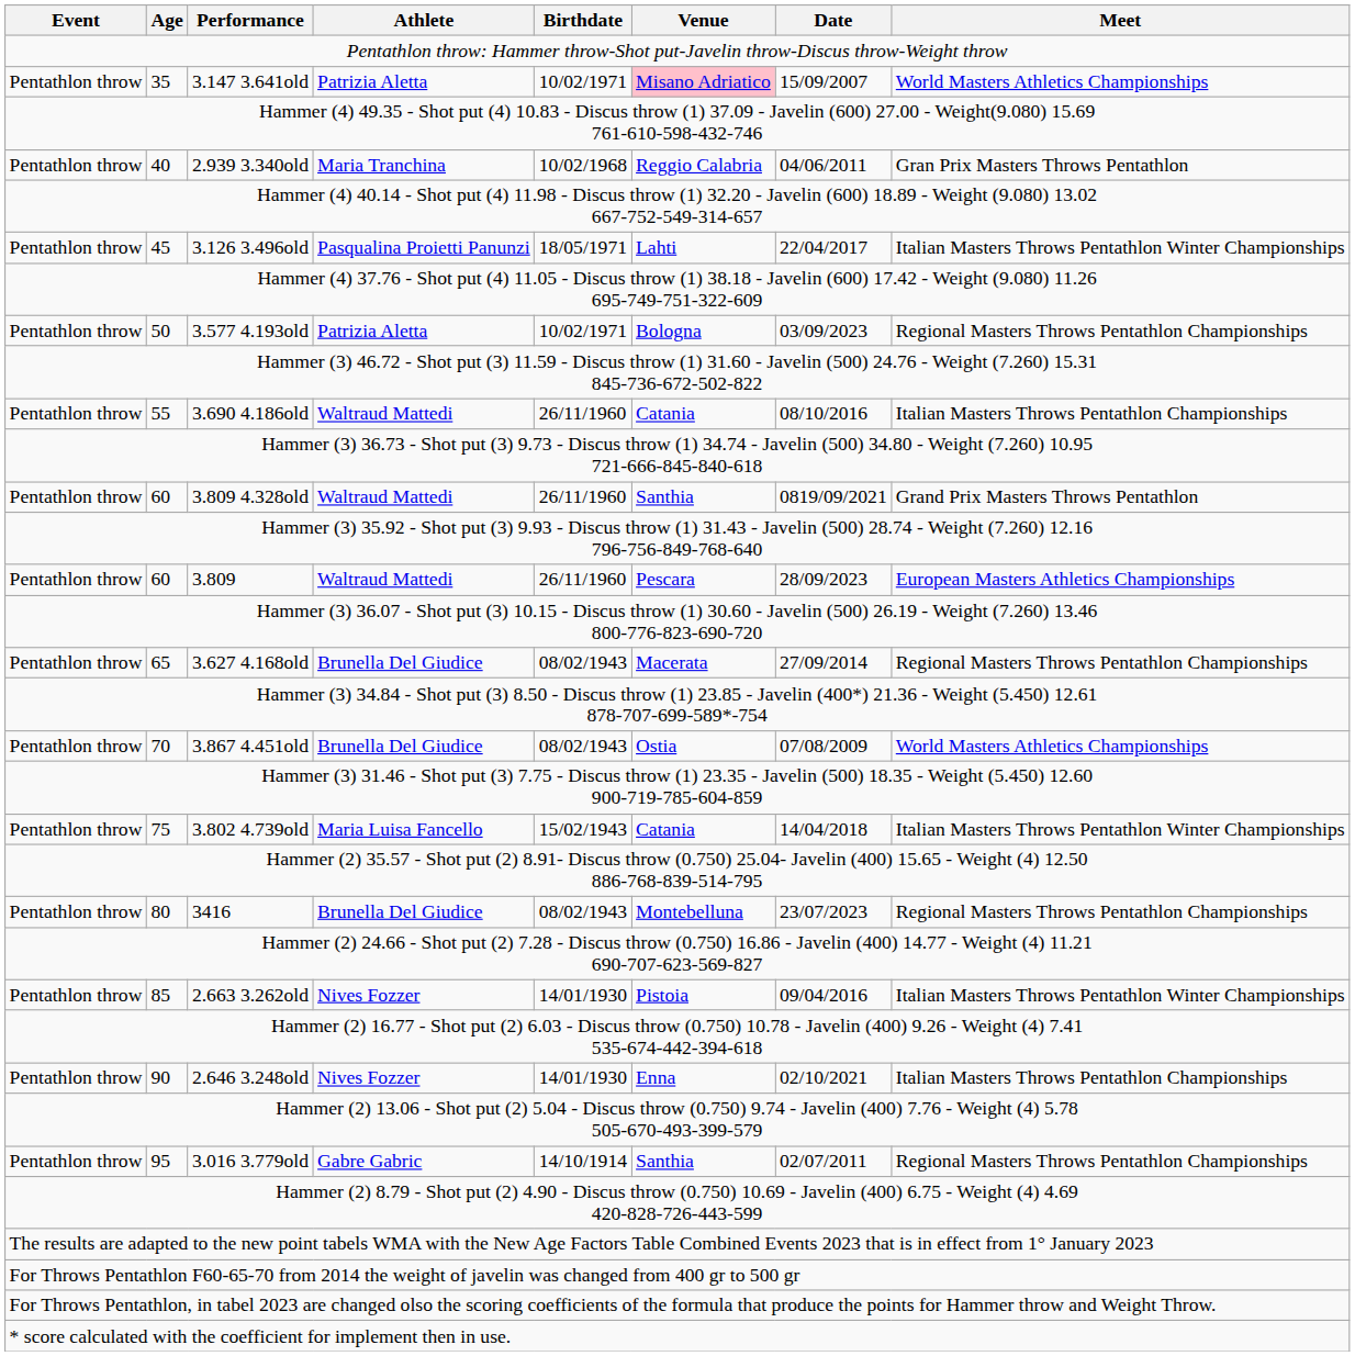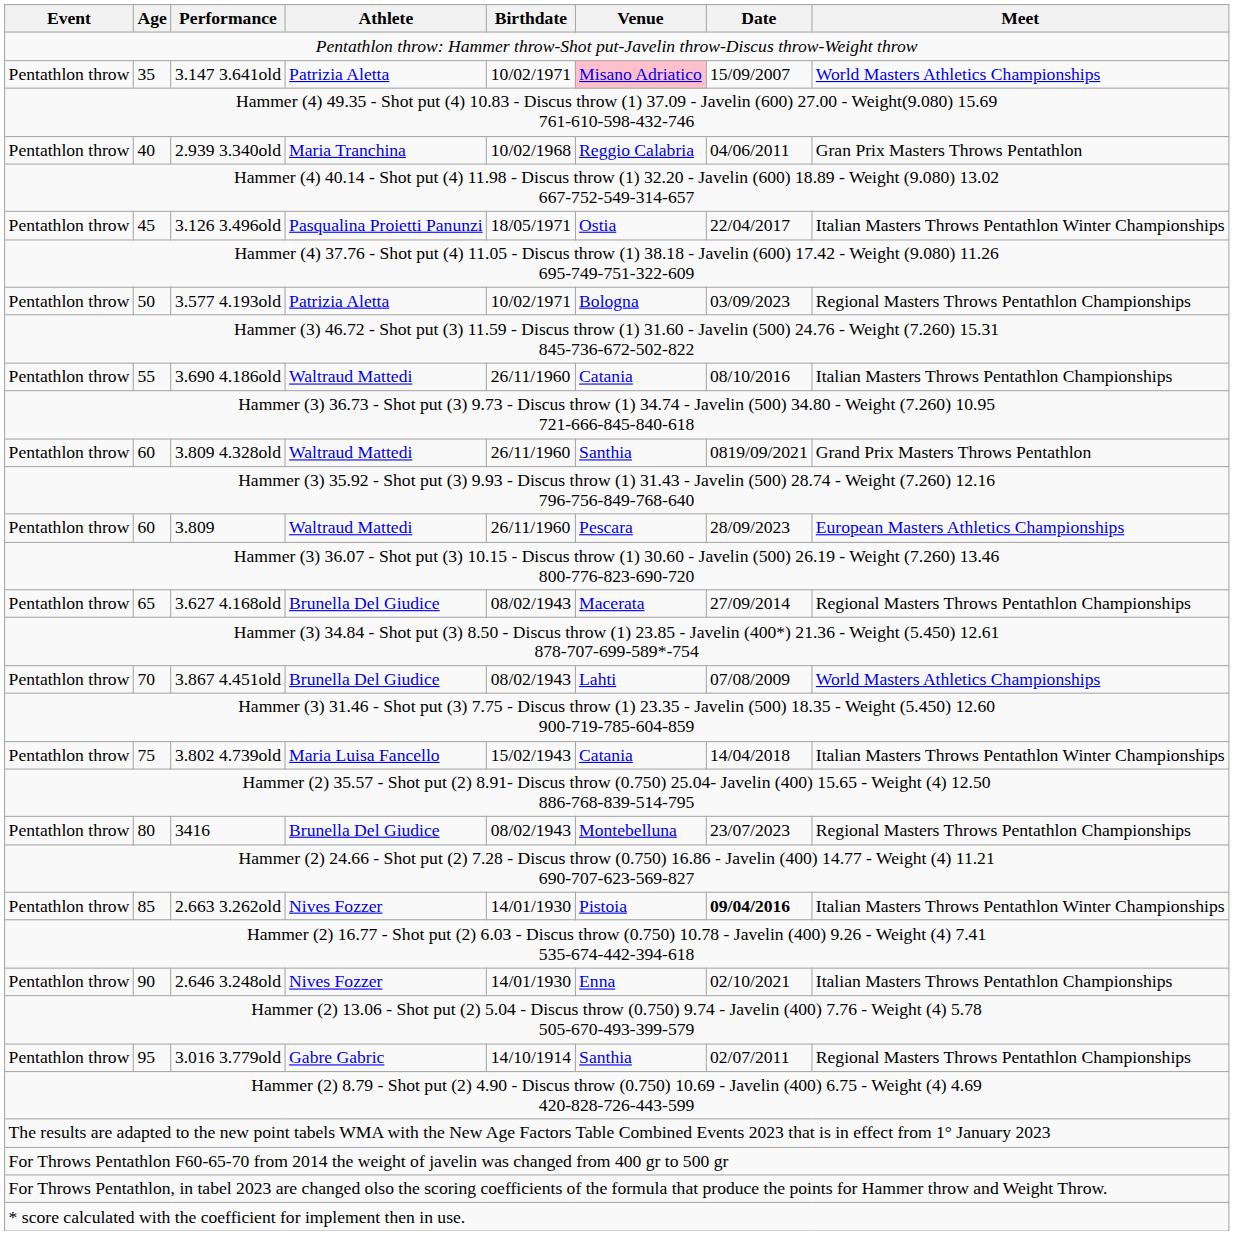3.126 3.496old | Venue: Lahti -> Ostia
3.867 4.451old | Venue: Ostia -> Lahti
2.663 3.262old | Date: normal -> bold
